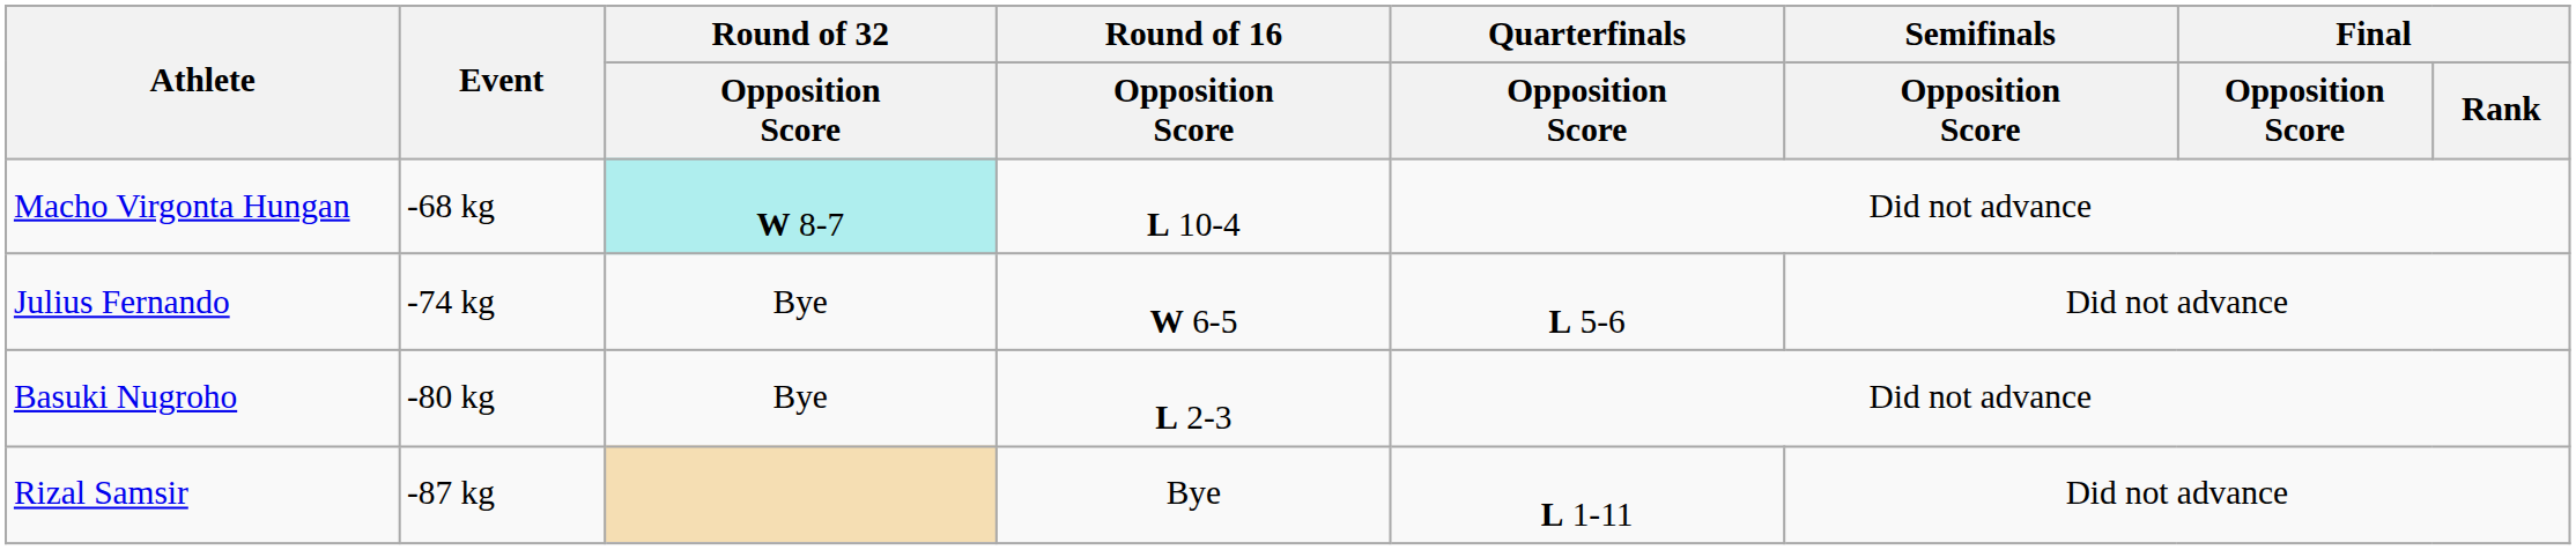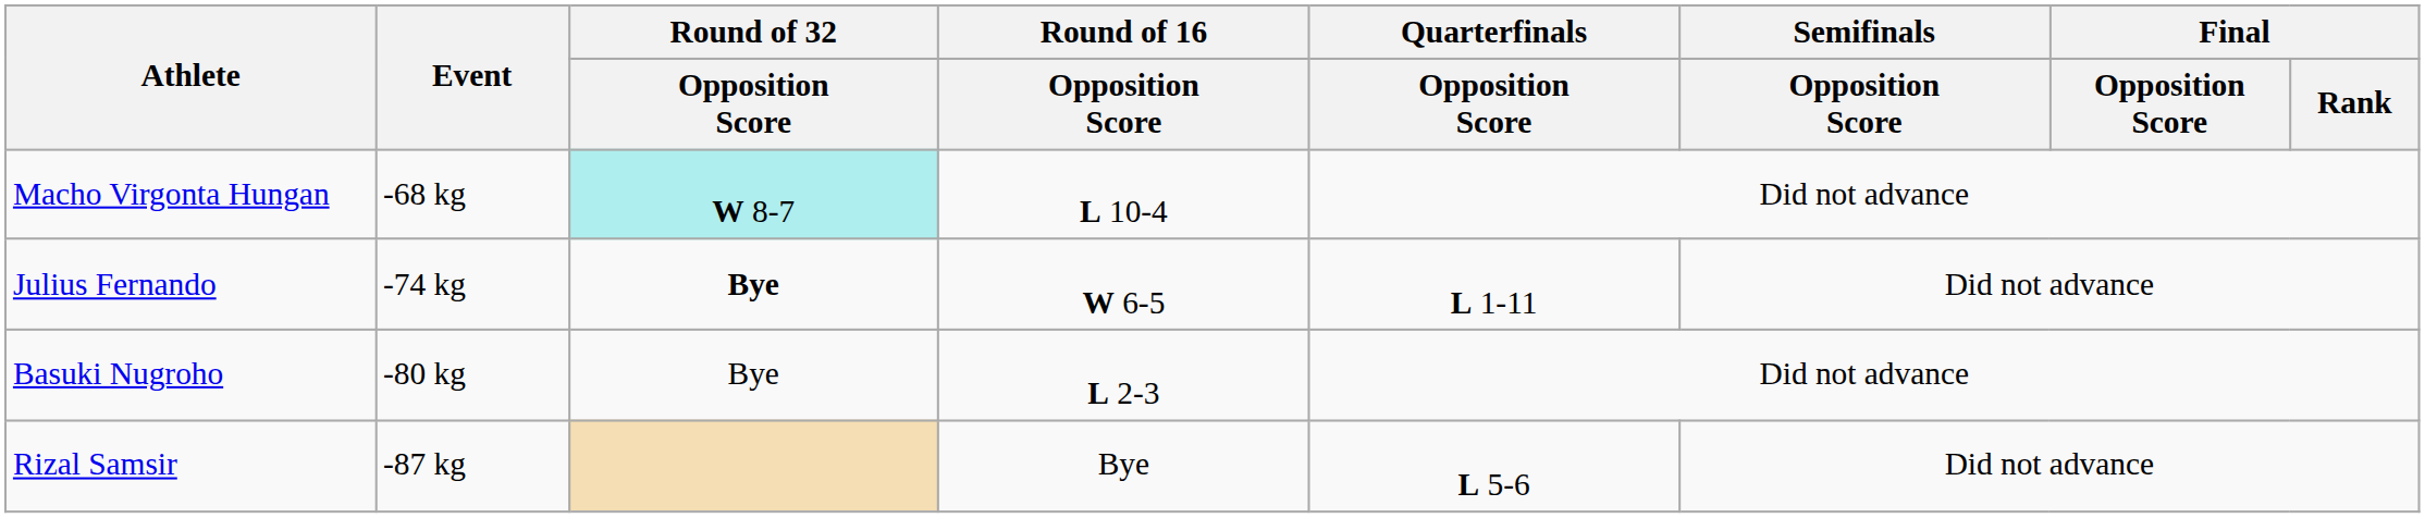Julius Fernando | Round of 32 / Opposition Score: normal -> bold
Julius Fernando | Quarterfinals / Opposition Score: L 5-6 -> L 1-11
Rizal Samsir | Quarterfinals / Opposition Score: L 1-11 -> L 5-6
